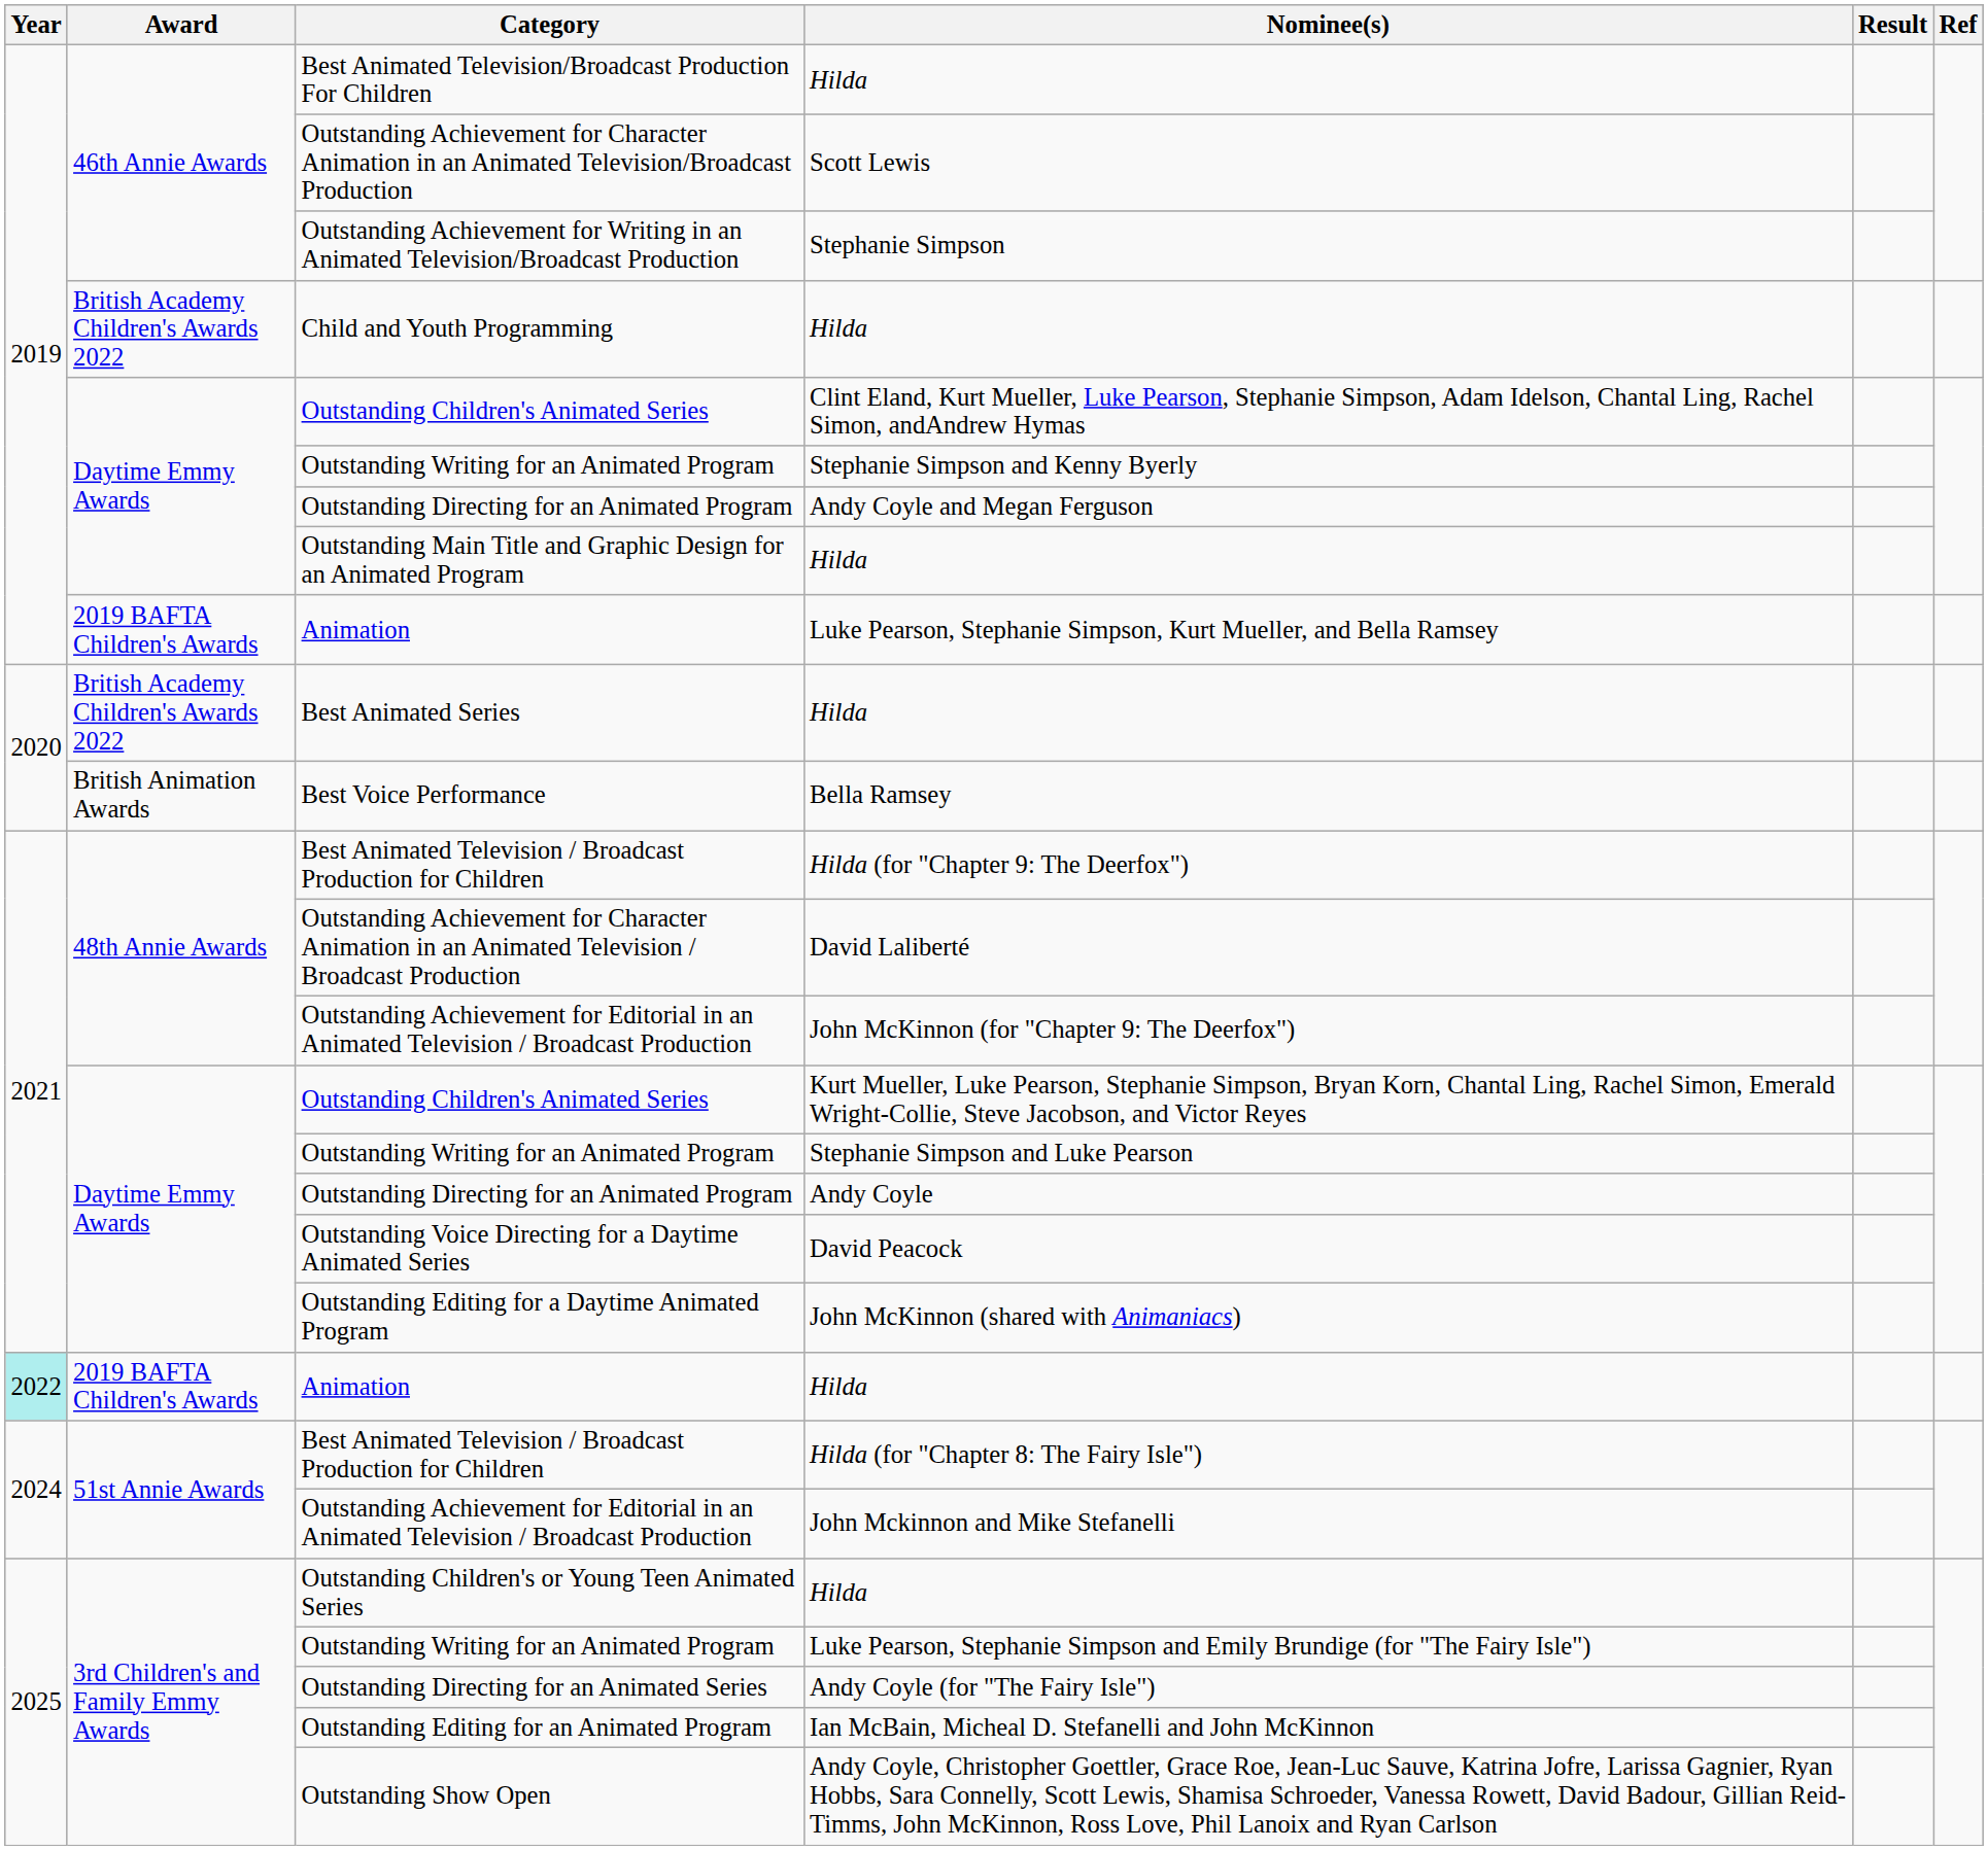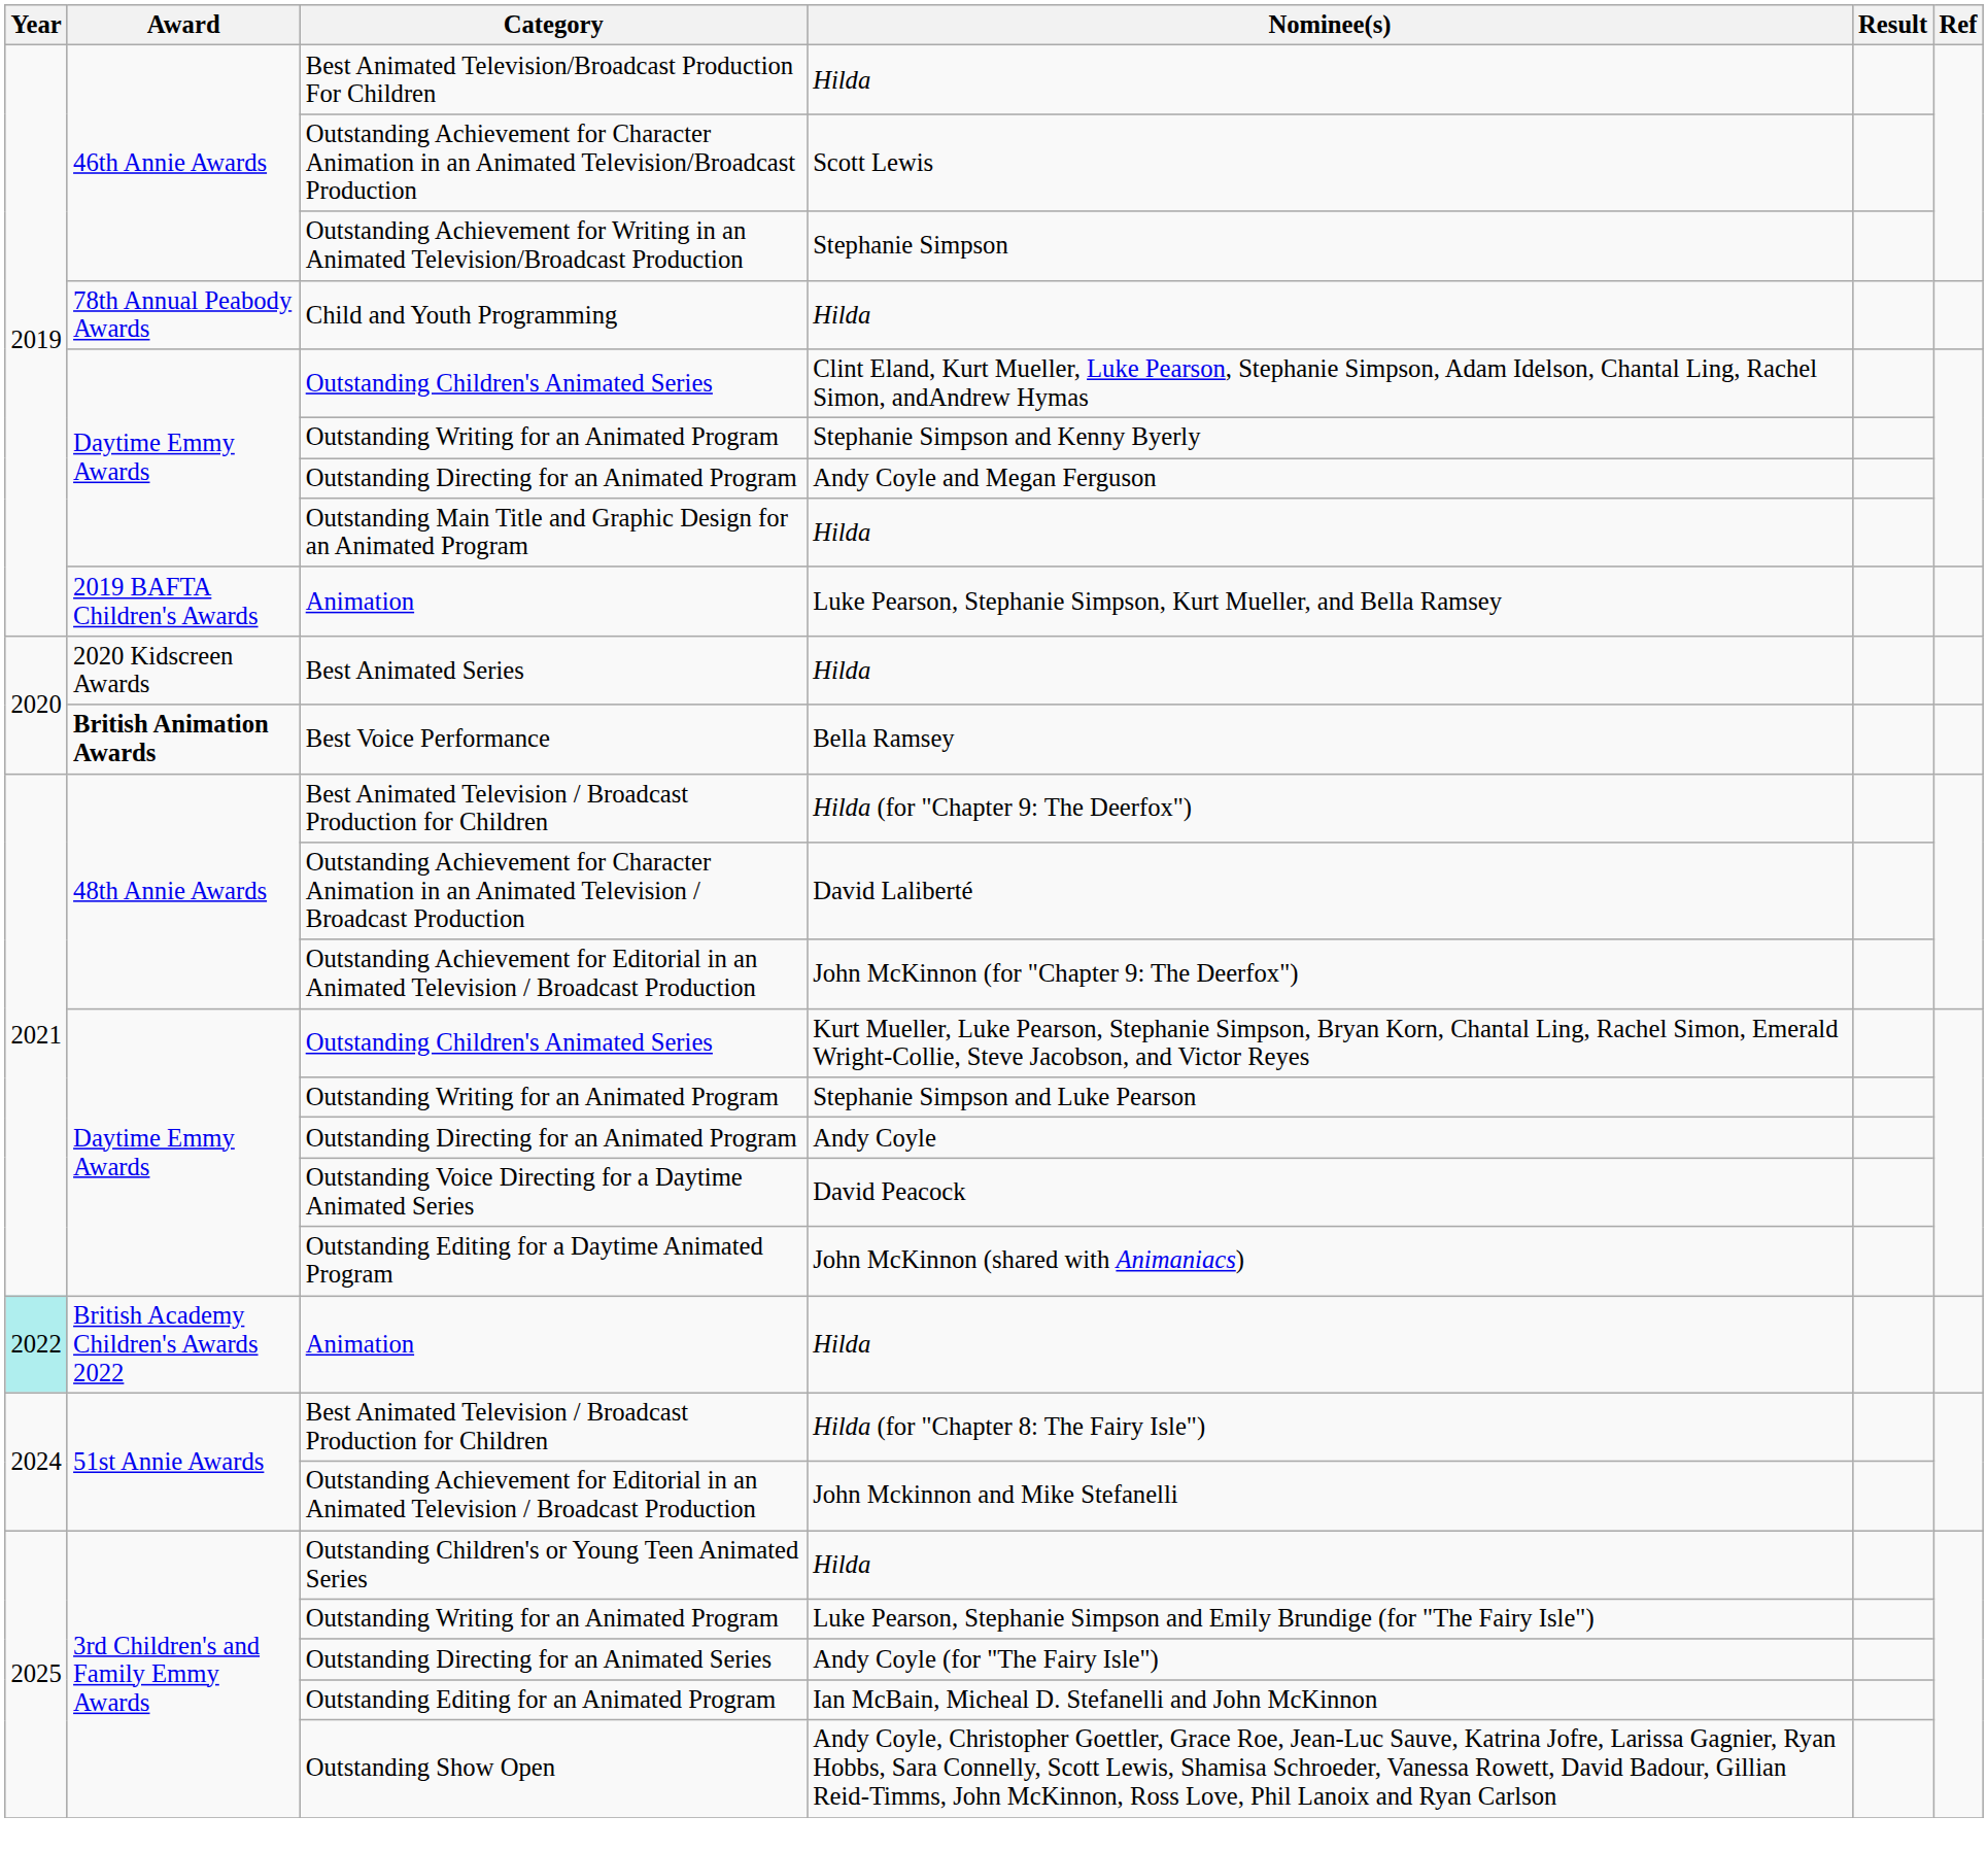Child and Youth Programming / Hilda | Award: British Academy Children's Awards 2022 -> 78th Annual Peabody Awards
Best Animated Series / Hilda | Award: British Academy Children's Awards 2022 -> 2020 Kidscreen Awards
Bella Ramsey | Award: normal -> bold
Animation / Hilda | Award: 2019 BAFTA Children's Awards -> British Academy Children's Awards 2022
